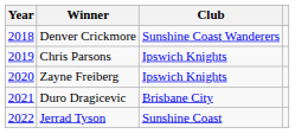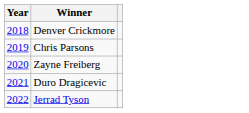- column: Club | Sunshine Coast Wanderers | Ipswich Knights | Ipswich Knights | Brisbane City | Sunshine Coast
